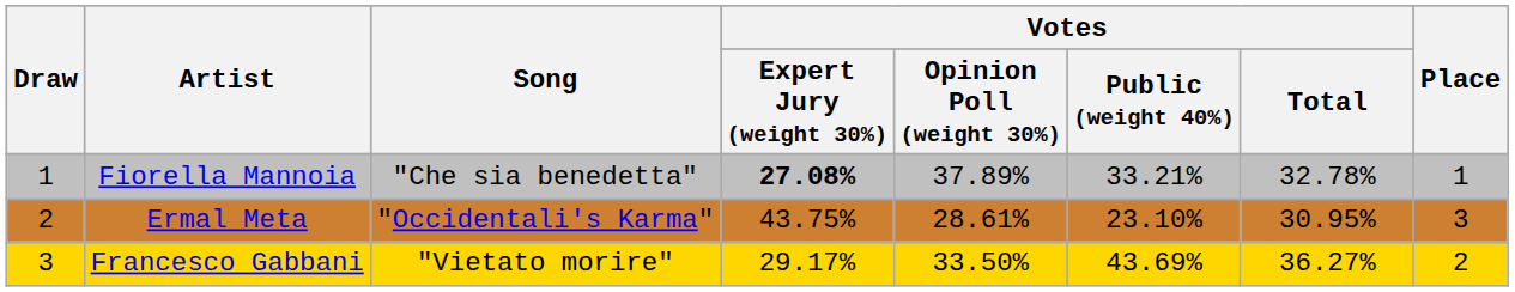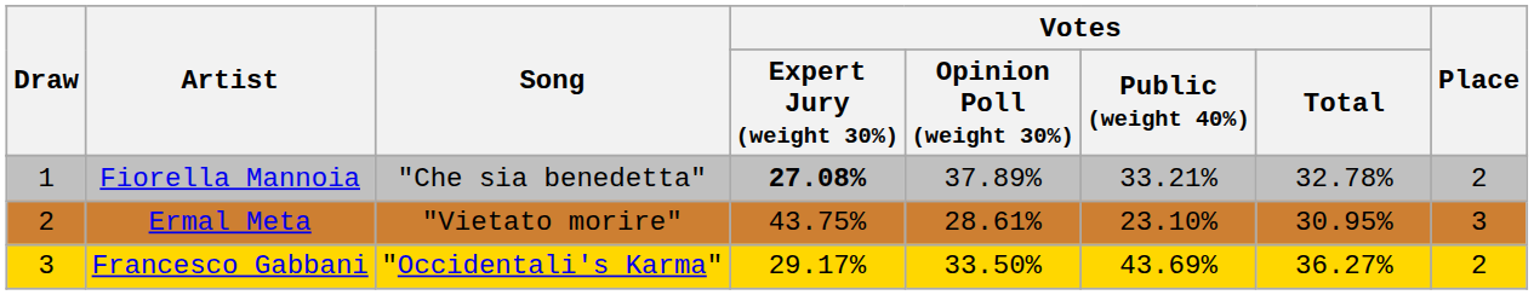Fiorella Mannoia | Place: 1 -> 2
Ermal Meta | Song: "Occidentali's Karma" -> "Vietato morire"
Francesco Gabbani | Song: "Vietato morire" -> "Occidentali's Karma"
